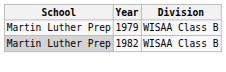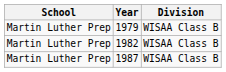1982 | School: lightgrey background -> no background
+ row: Martin Luther Prep | 1987 | WISAA Class B
